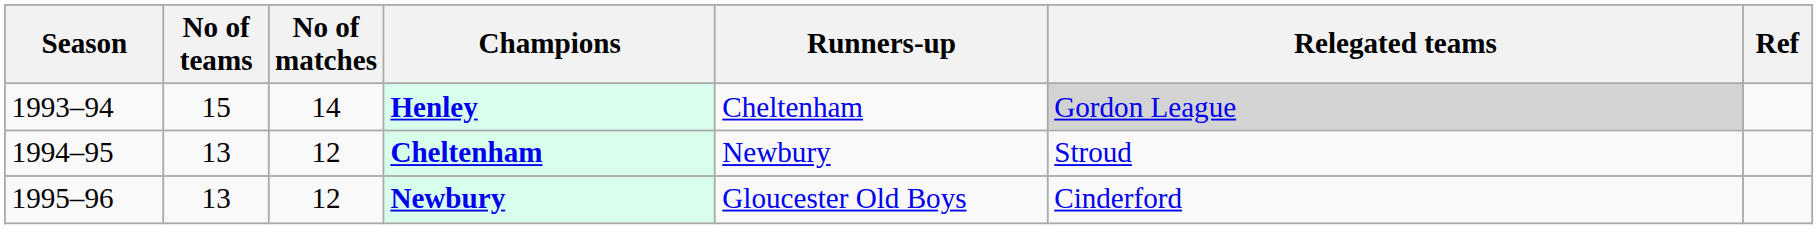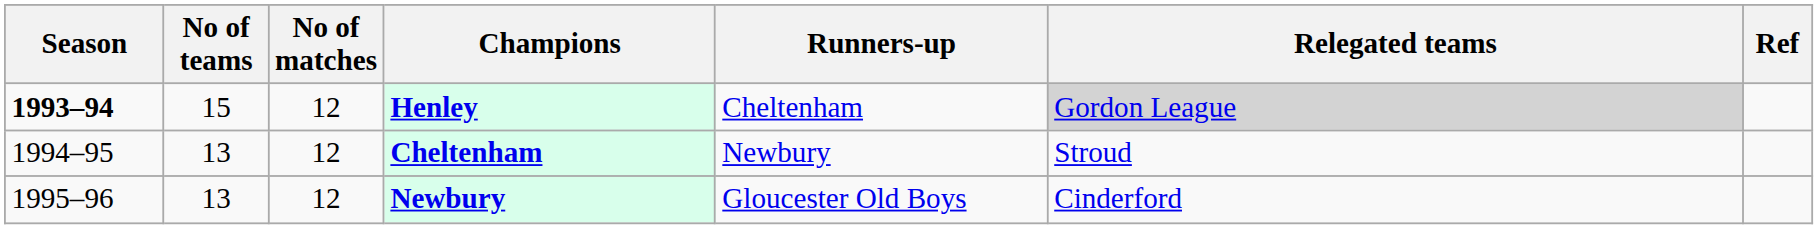Henley | Season: normal -> bold
Henley | No of matches: 14 -> 12
